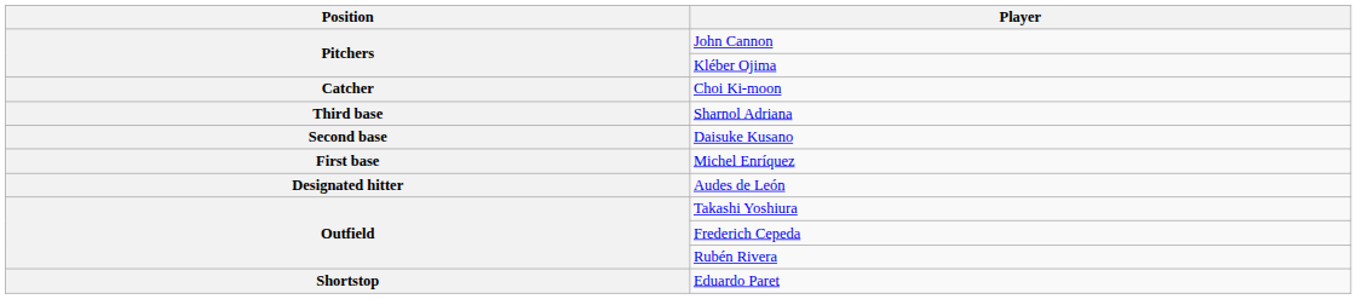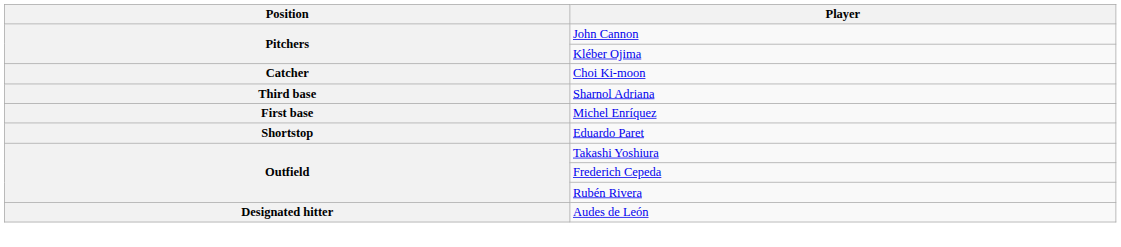- row: Second base | Daisuke Kusano
rows swapped: Eduardo Paret <-> Audes de León
